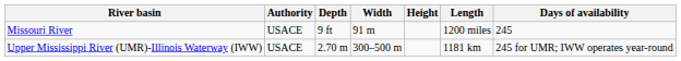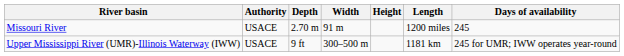Missouri River | Depth: 9 ft -> 2.70 m
Upper Mississippi River (UMR)-Illinois Waterway (IWW) | Depth: 2.70 m -> 9 ft
